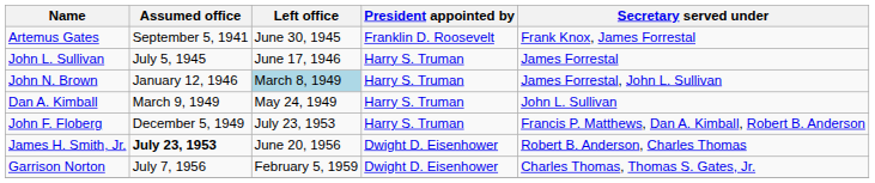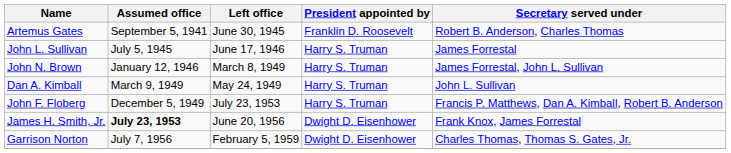Artemus Gates | Secretary served under: Frank Knox, James Forrestal -> Robert B. Anderson, Charles Thomas
John N. Brown | Left office: lightblue background -> no background
James H. Smith, Jr. | Secretary served under: Robert B. Anderson, Charles Thomas -> Frank Knox, James Forrestal
